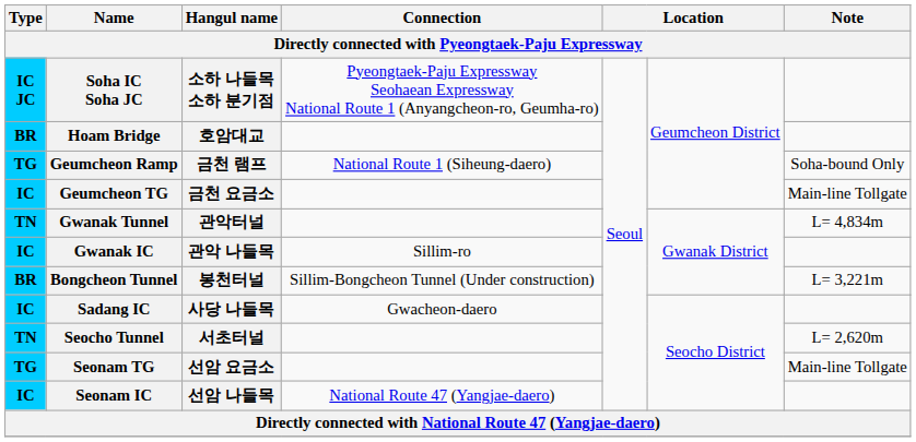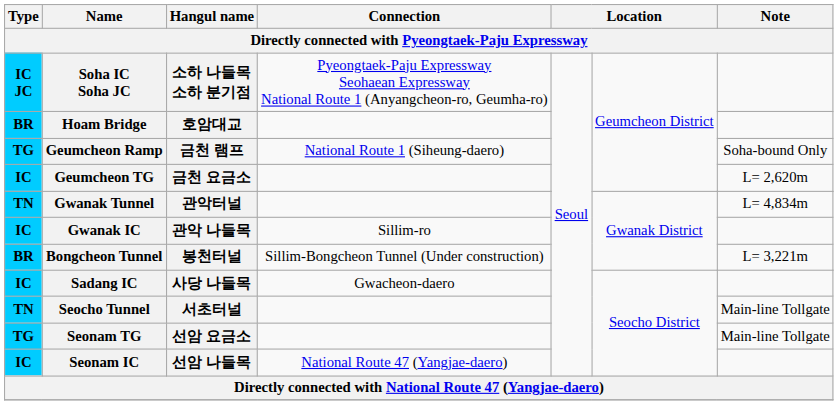Geumcheon TG | Note: Main-line Tollgate -> L= 2,620m
Seocho Tunnel | Note: L= 2,620m -> Main-line Tollgate
